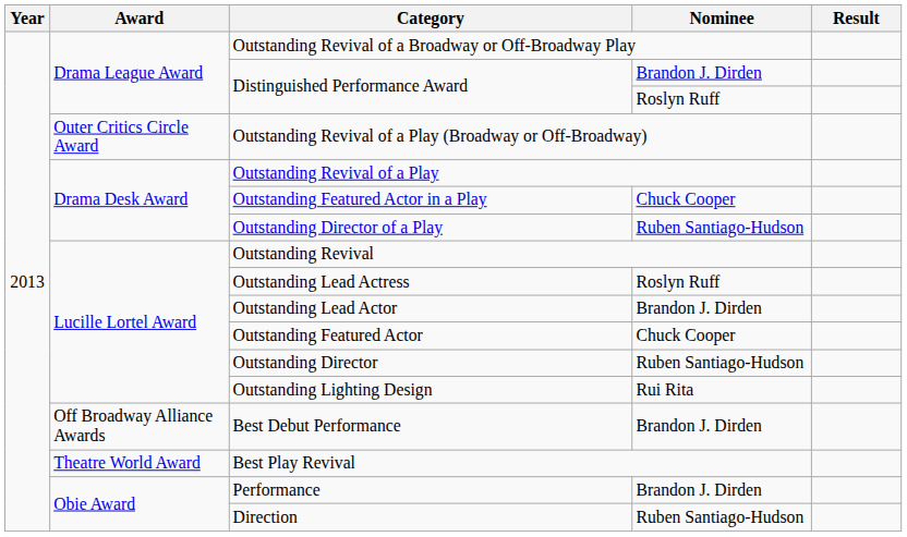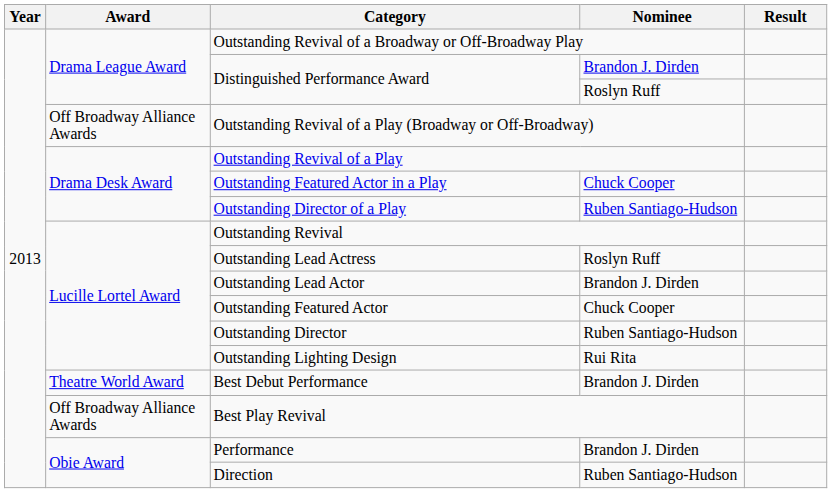Outstanding Revival of a Play (Broadway or Off-Broadway) | Award: Outer Critics Circle Award -> Off Broadway Alliance Awards
Best Debut Performance | Award: Off Broadway Alliance Awards -> Theatre World Award
Best Play Revival | Award: Theatre World Award -> Off Broadway Alliance Awards
